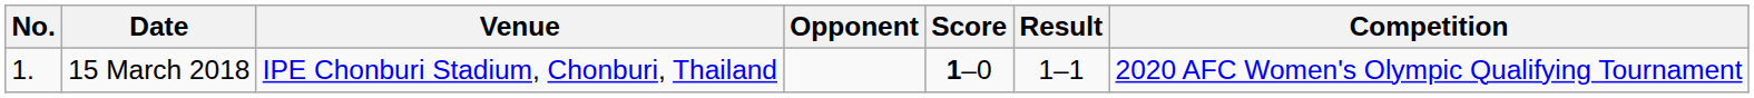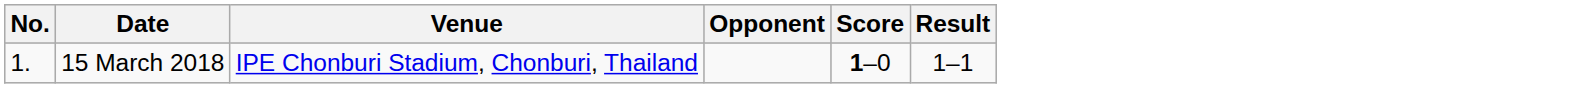- column: Competition | 2020 AFC Women's Olympic Qualifying Tournament
